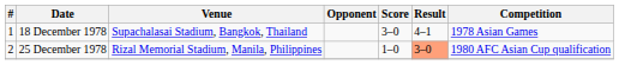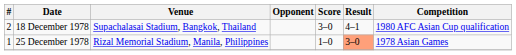18 December 1978 | #: 1 -> 2
18 December 1978 | Competition: 1978 Asian Games -> 1980 AFC Asian Cup qualification
25 December 1978 | #: 2 -> 1
25 December 1978 | Competition: 1980 AFC Asian Cup qualification -> 1978 Asian Games
